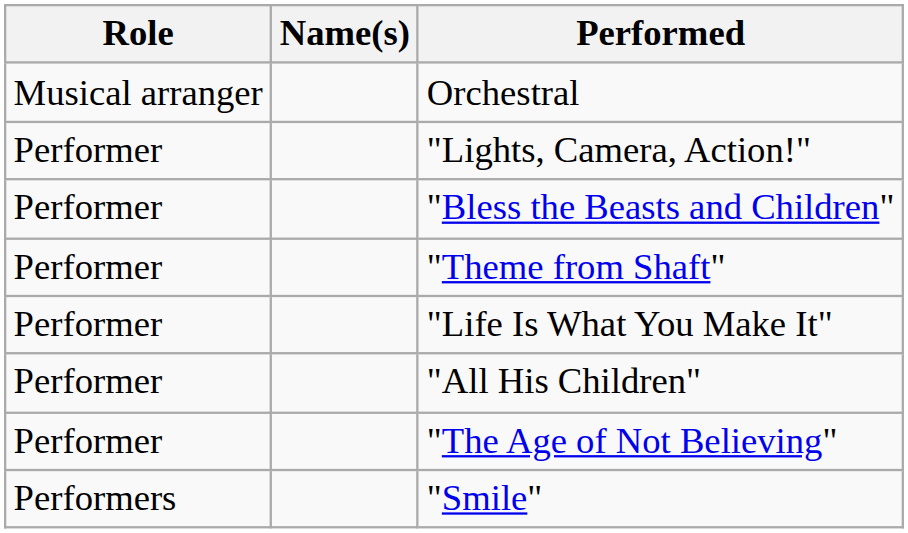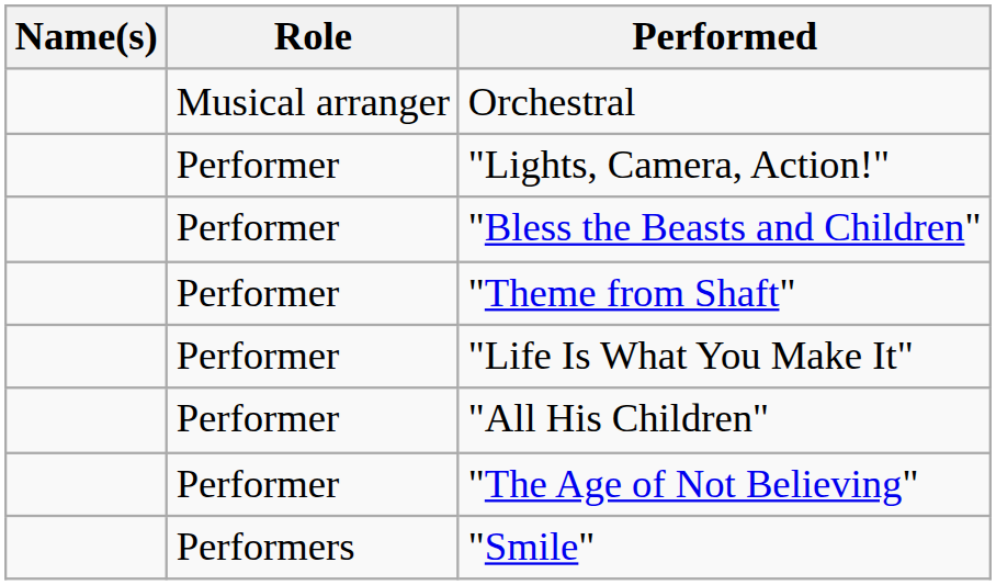columns swapped: Name(s) <-> Role
